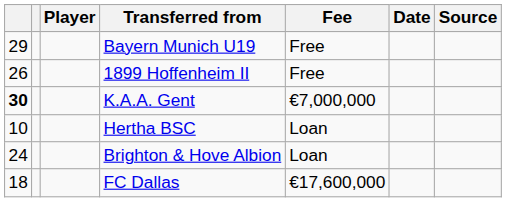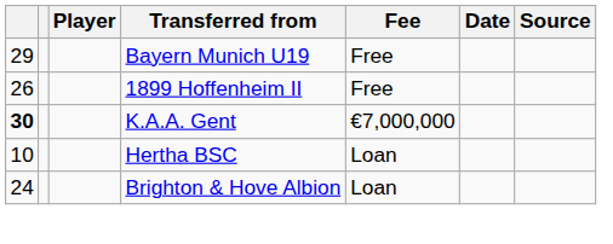- row: 18 | FC Dallas | €17,600,000
